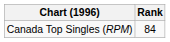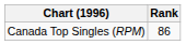Canada Top Singles (RPM) | Rank: 84 -> 86
